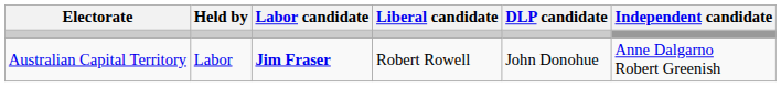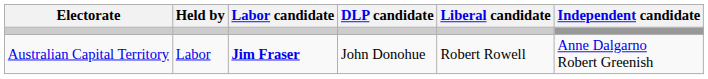columns swapped: Liberal candidate <-> DLP candidate
